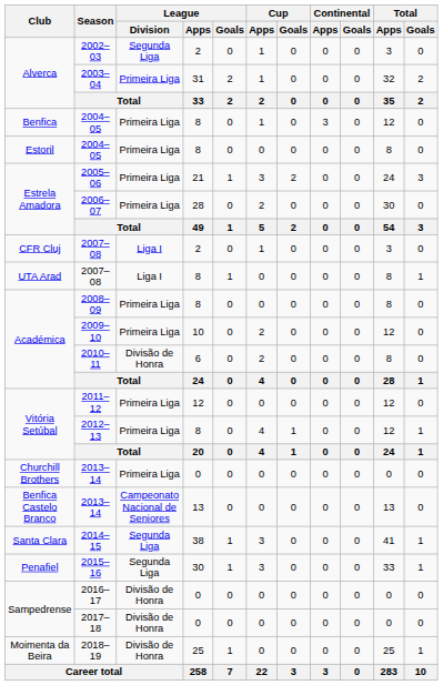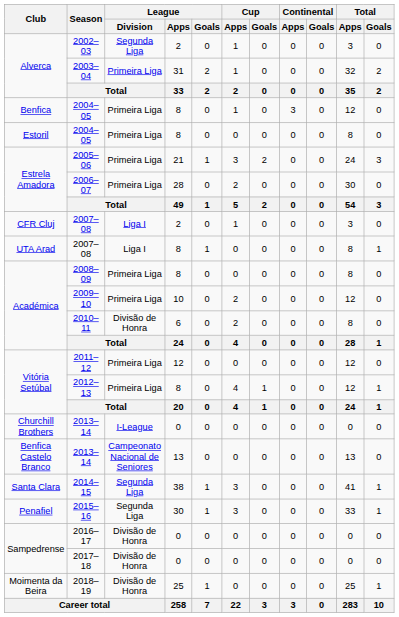Churchill Brothers / 2013–14 | League / Division: Primeira Liga -> I-League
